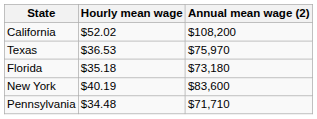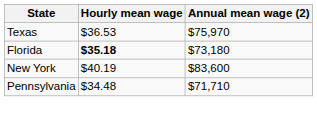- row: California | $52.02 | $108,200
Florida | Hourly mean wage: normal -> bold
